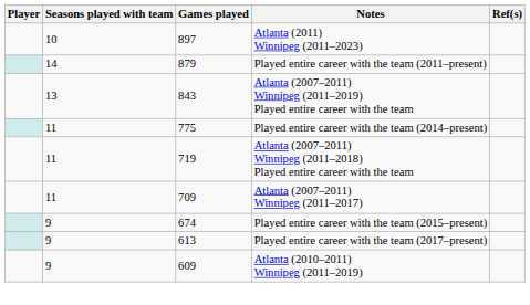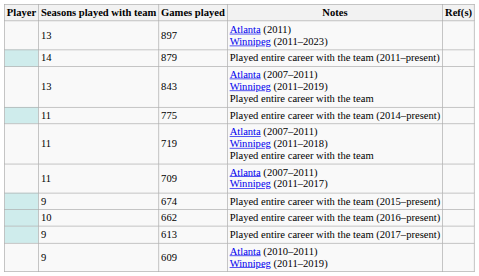Atlanta (2011) Winnipeg (2011–2023) | Seasons played with team: 10 -> 13
+ row: 10 | 662 | Played entire career with the team (2016–present)
